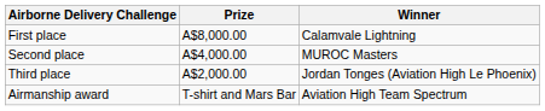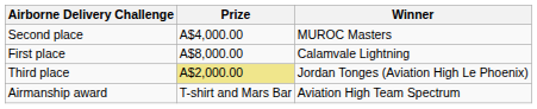rows swapped: First place <-> Second place
Third place | Prize: no background -> khaki background
